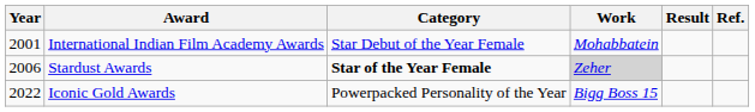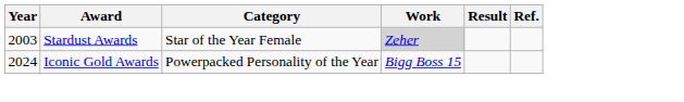- row: 2001 | International Indian Film Academy Awards | Star Debut of the Year Female | Mohabbatein
Stardust Awards | Year: 2006 -> 2003
Stardust Awards | Category: bold -> normal
Iconic Gold Awards | Year: 2022 -> 2024
